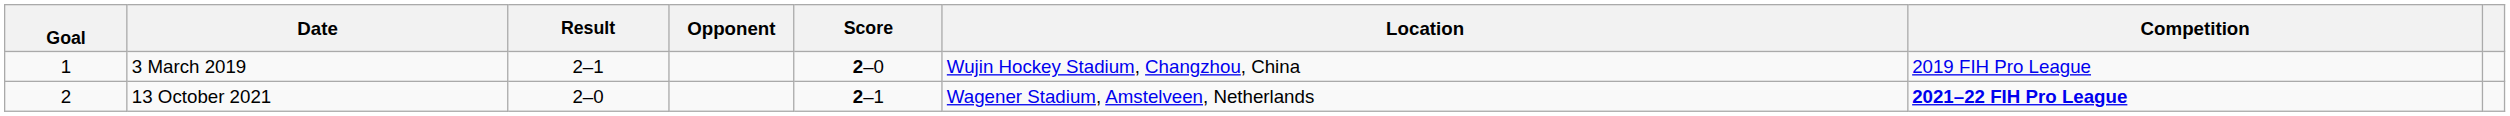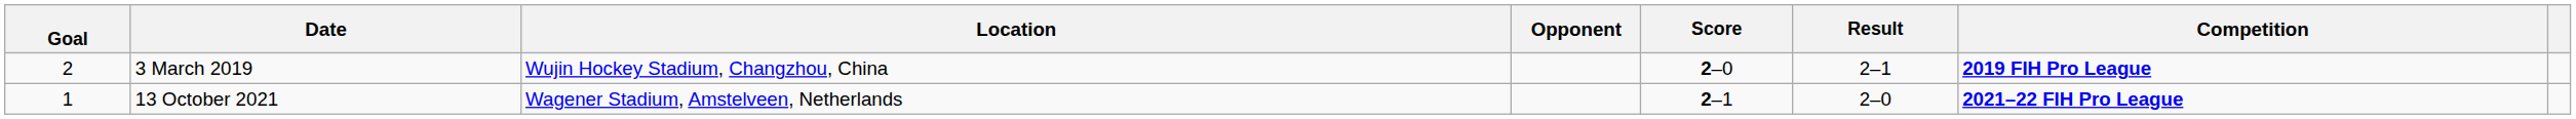columns swapped: Location <-> Result
3 March 2019 | Goal: 1 -> 2
3 March 2019 | Competition: normal -> bold
13 October 2021 | Goal: 2 -> 1
